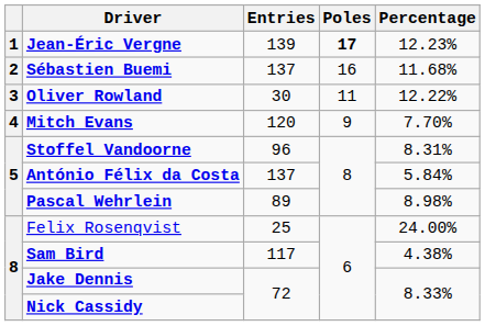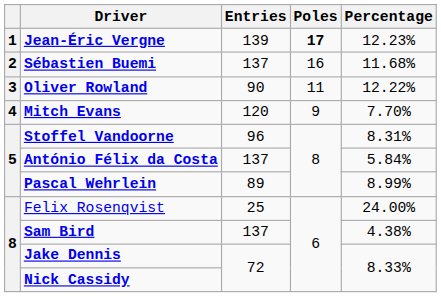Oliver Rowland | Entries: 30 -> 90
Pascal Wehrlein | Percentage: 8.98% -> 8.99%
Sam Bird | Entries: 117 -> 137
